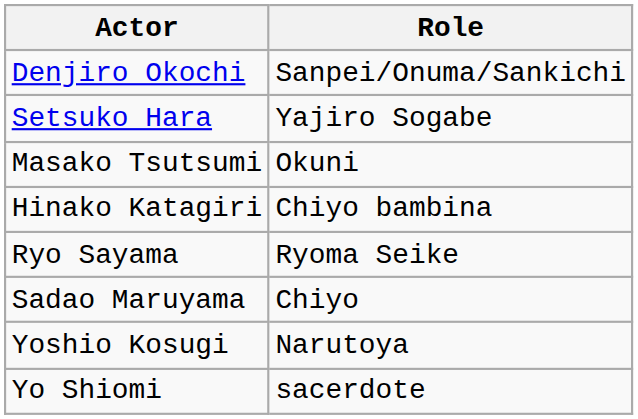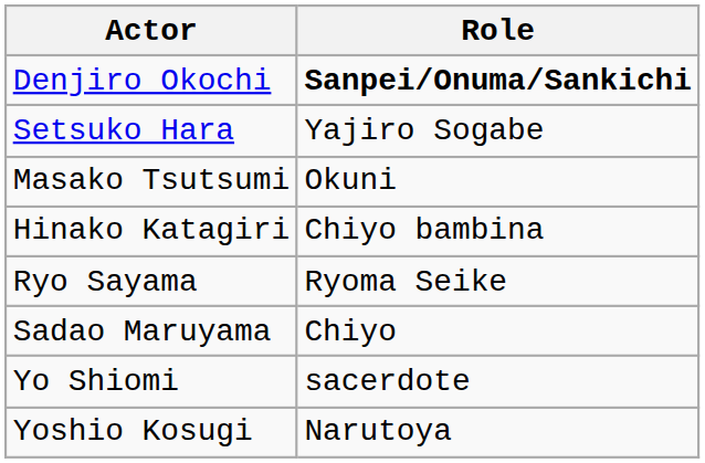Denjiro Okochi | Role: normal -> bold
rows swapped: Yo Shiomi <-> Yoshio Kosugi
